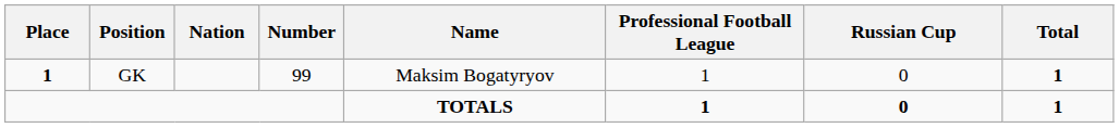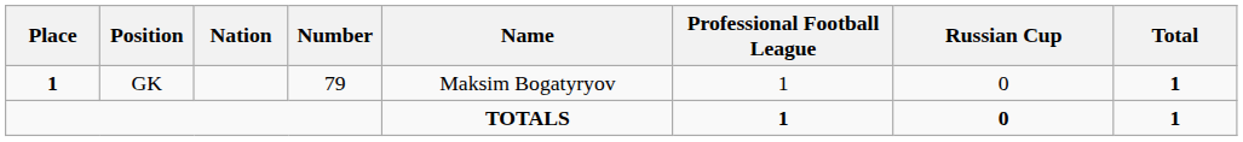GK | Number: 99 -> 79
